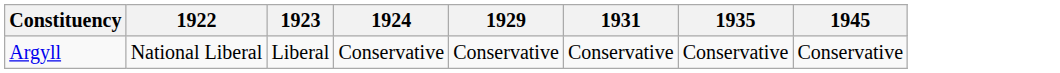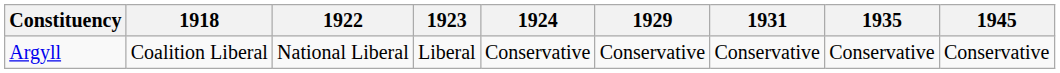+ column: 1918 | Coalition Liberal
